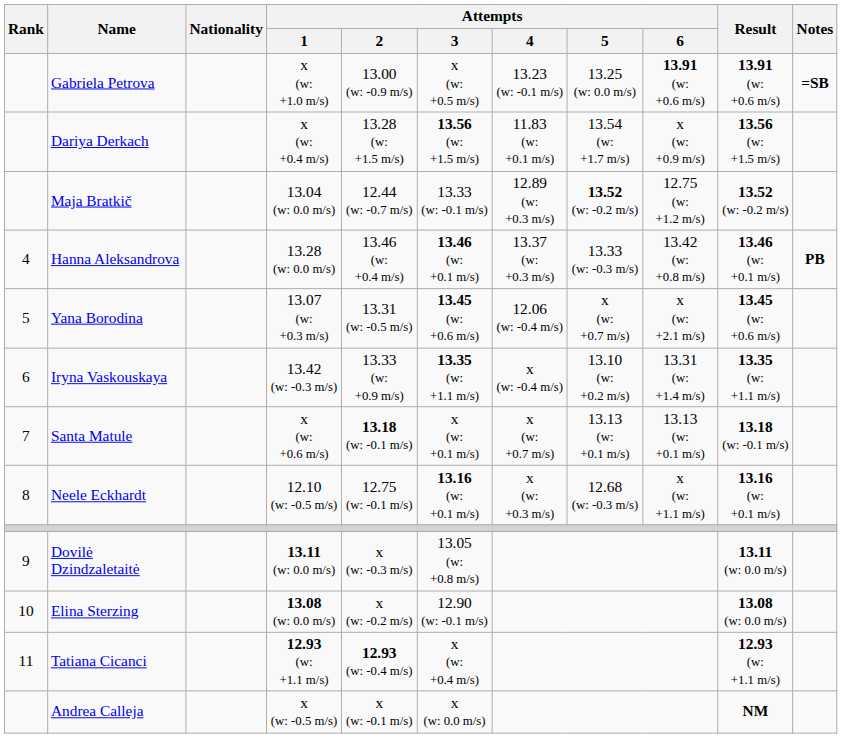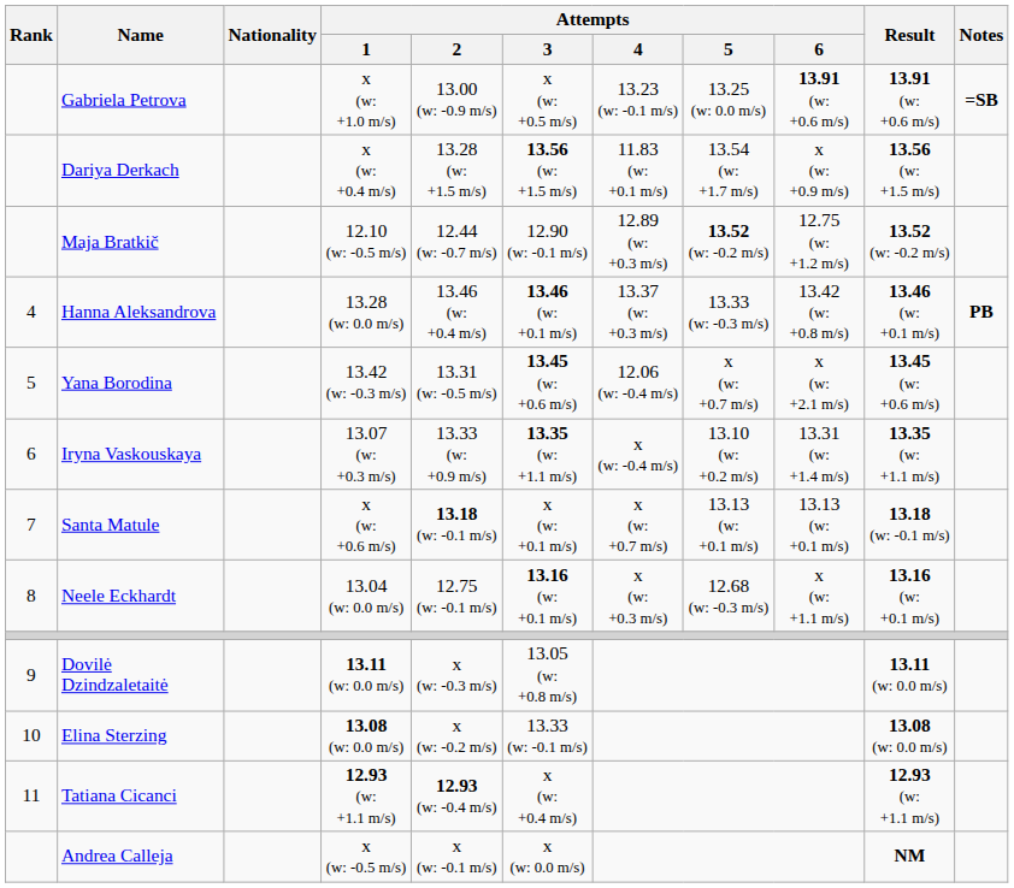Maja Bratkič | Attempts / 1: 13.04 (w: 0.0 m/s) -> 12.10 (w: -0.5 m/s)
Maja Bratkič | Attempts / 3: 13.33 (w: -0.1 m/s) -> 12.90 (w: -0.1 m/s)
Yana Borodina | Attempts / 1: 13.07 (w: +0.3 m/s) -> 13.42 (w: -0.3 m/s)
Iryna Vaskouskaya | Attempts / 1: 13.42 (w: -0.3 m/s) -> 13.07 (w: +0.3 m/s)
Neele Eckhardt | Attempts / 1: 12.10 (w: -0.5 m/s) -> 13.04 (w: 0.0 m/s)
Elina Sterzing | Attempts / 3: 12.90 (w: -0.1 m/s) -> 13.33 (w: -0.1 m/s)
